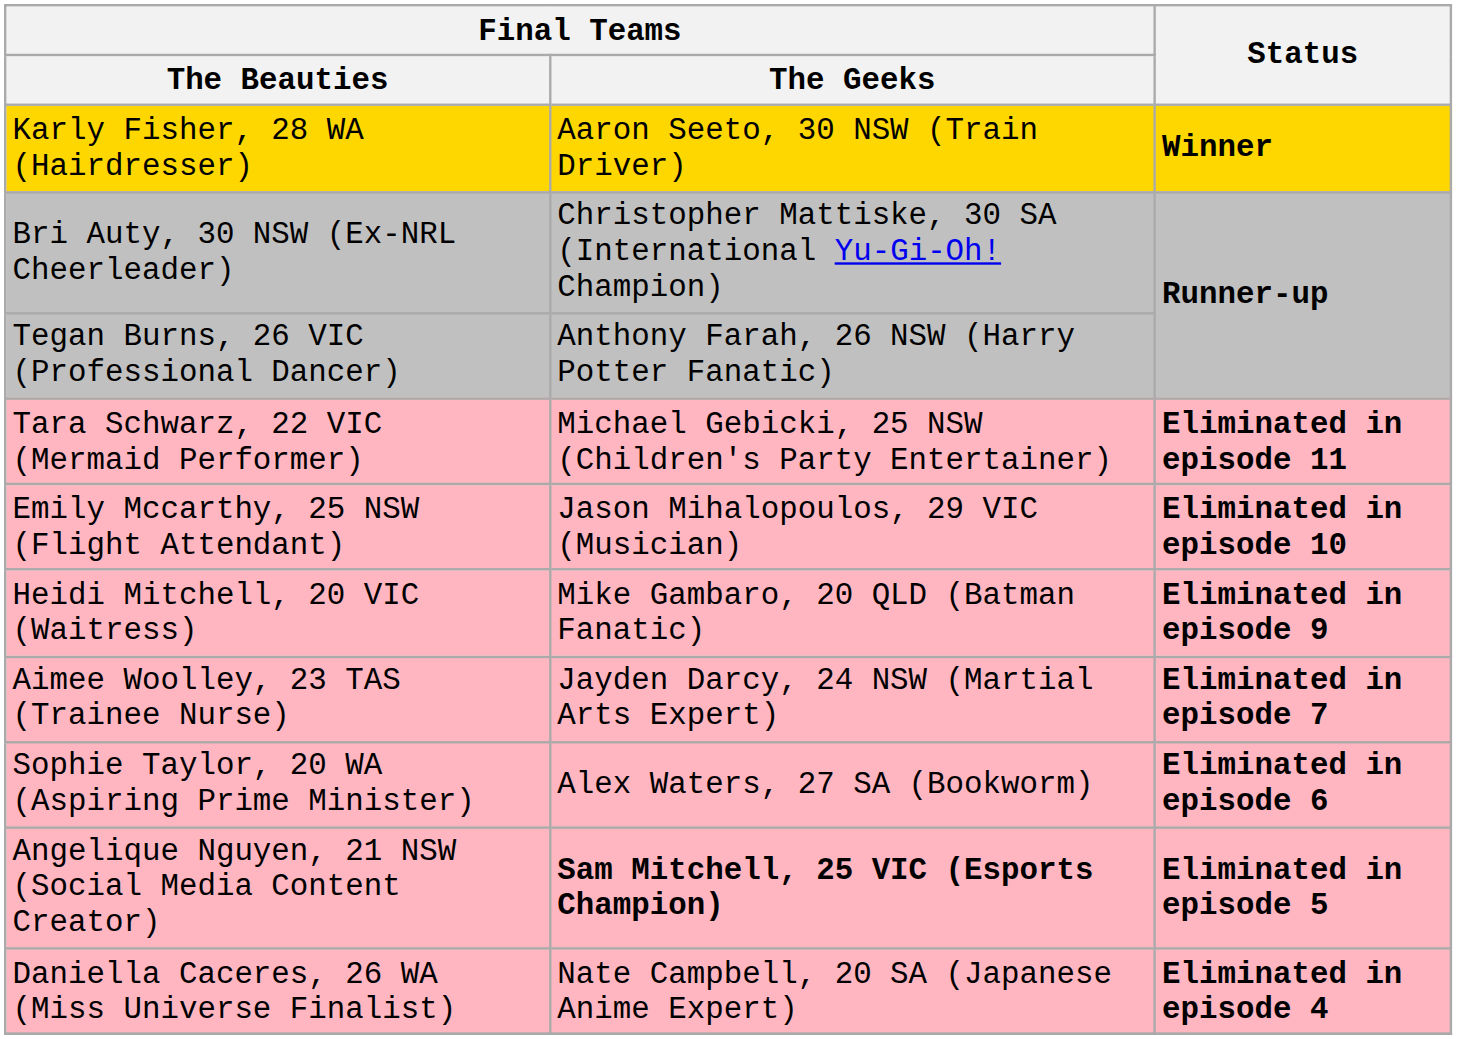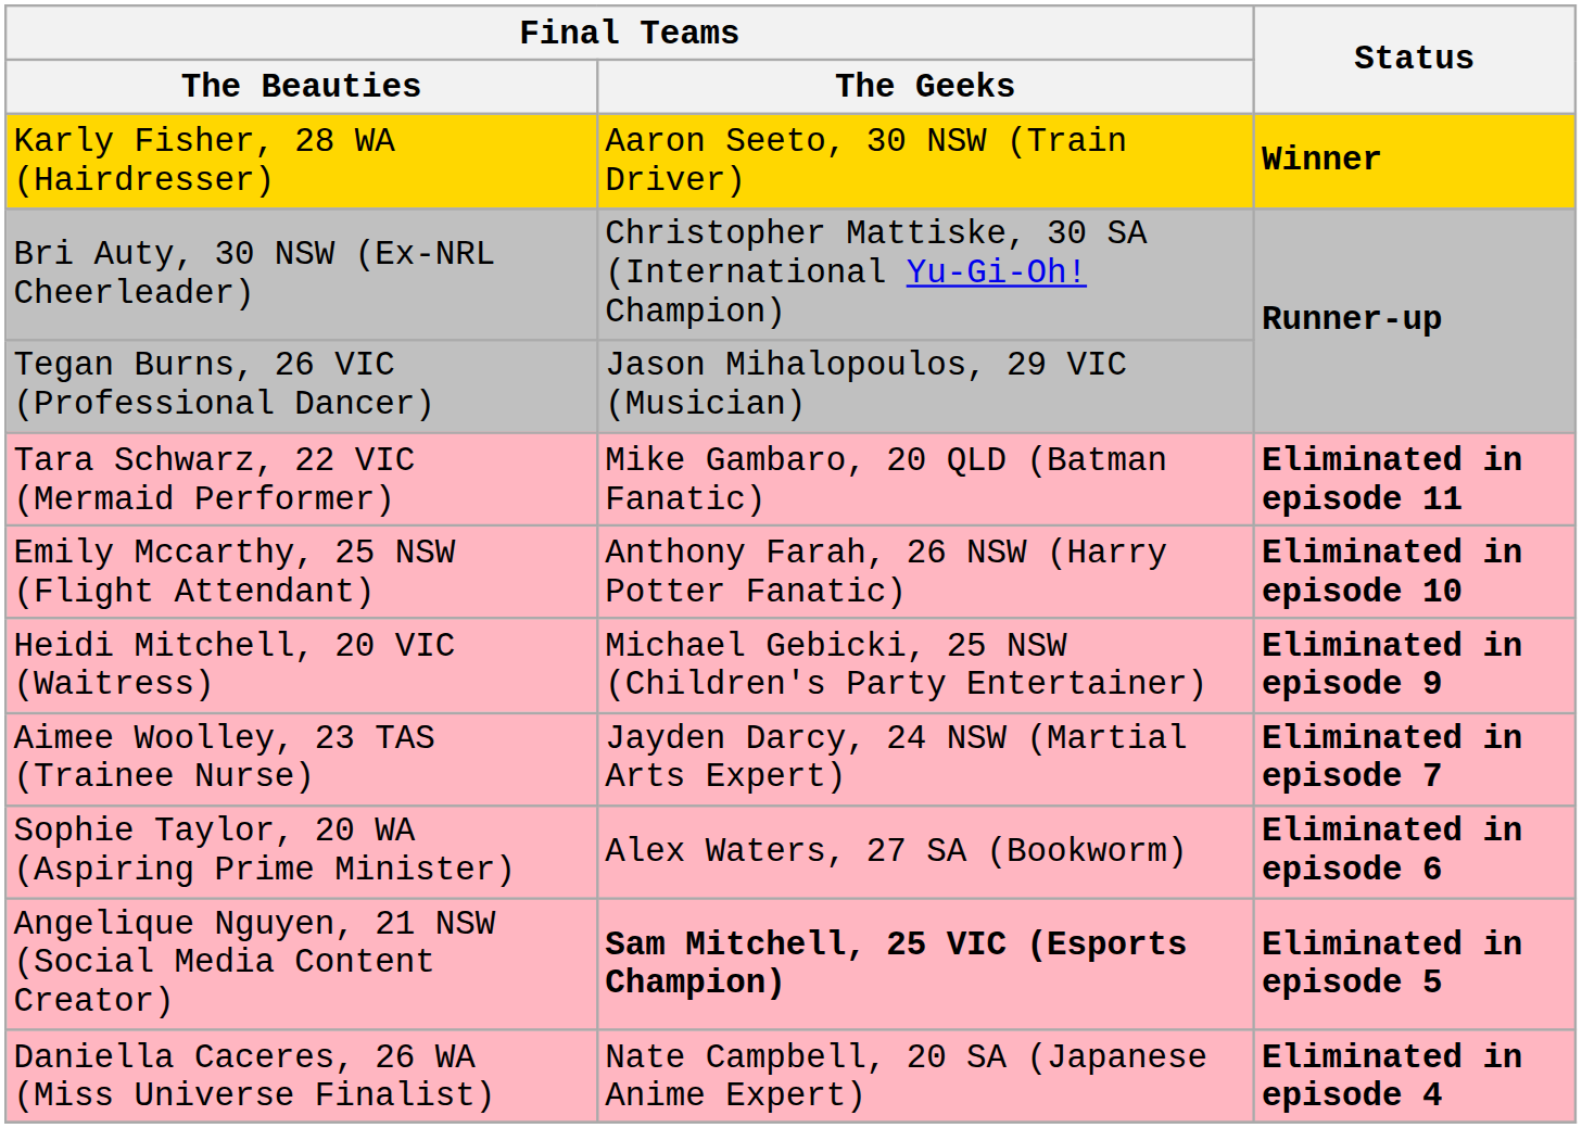Tegan Burns, 26 VIC (Professional Dancer) | Final Teams / The Geeks: Anthony Farah, 26 NSW (Harry Potter Fanatic) -> Jason Mihalopoulos, 29 VIC (Musician)
Tara Schwarz, 22 VIC (Mermaid Performer) | Final Teams / The Geeks: Michael Gebicki, 25 NSW (Children's Party Entertainer) -> Mike Gambaro, 20 QLD (Batman Fanatic)
Emily Mccarthy, 25 NSW (Flight Attendant) | Final Teams / The Geeks: Jason Mihalopoulos, 29 VIC (Musician) -> Anthony Farah, 26 NSW (Harry Potter Fanatic)
Heidi Mitchell, 20 VIC (Waitress) | Final Teams / The Geeks: Mike Gambaro, 20 QLD (Batman Fanatic) -> Michael Gebicki, 25 NSW (Children's Party Entertainer)
